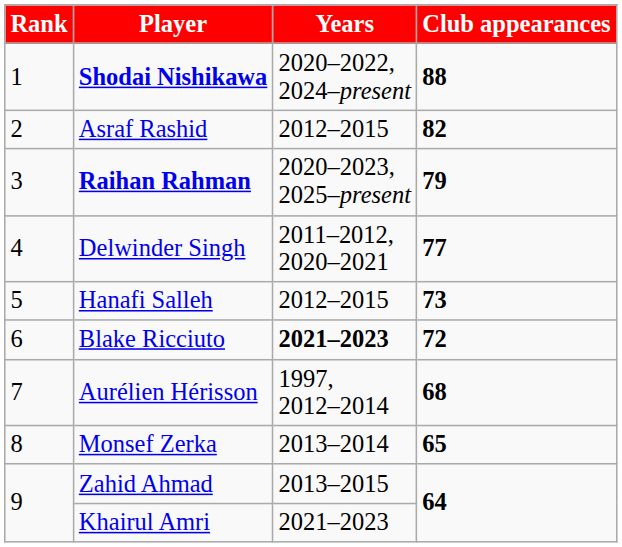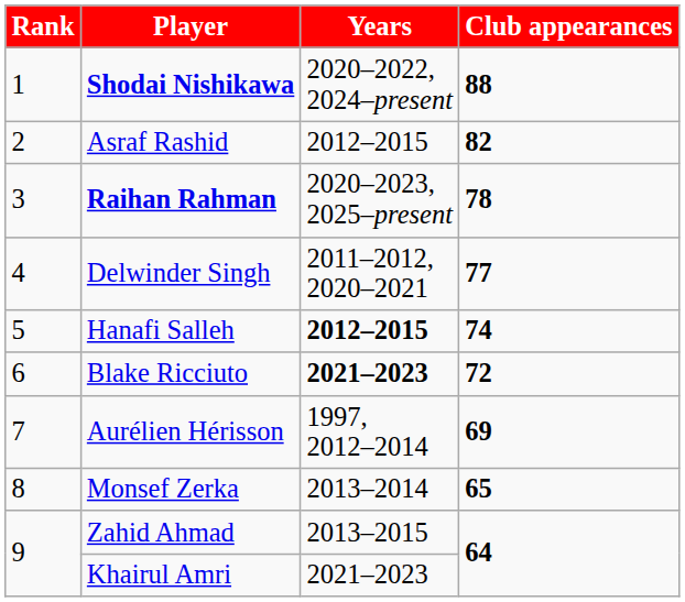Raihan Rahman | Club appearances: 79 -> 78
Hanafi Salleh | Years: normal -> bold
Hanafi Salleh | Club appearances: 73 -> 74
Aurélien Hérisson | Club appearances: 68 -> 69
